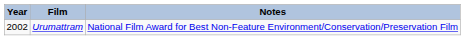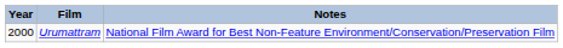Urumattram | Year: 2002 -> 2000
